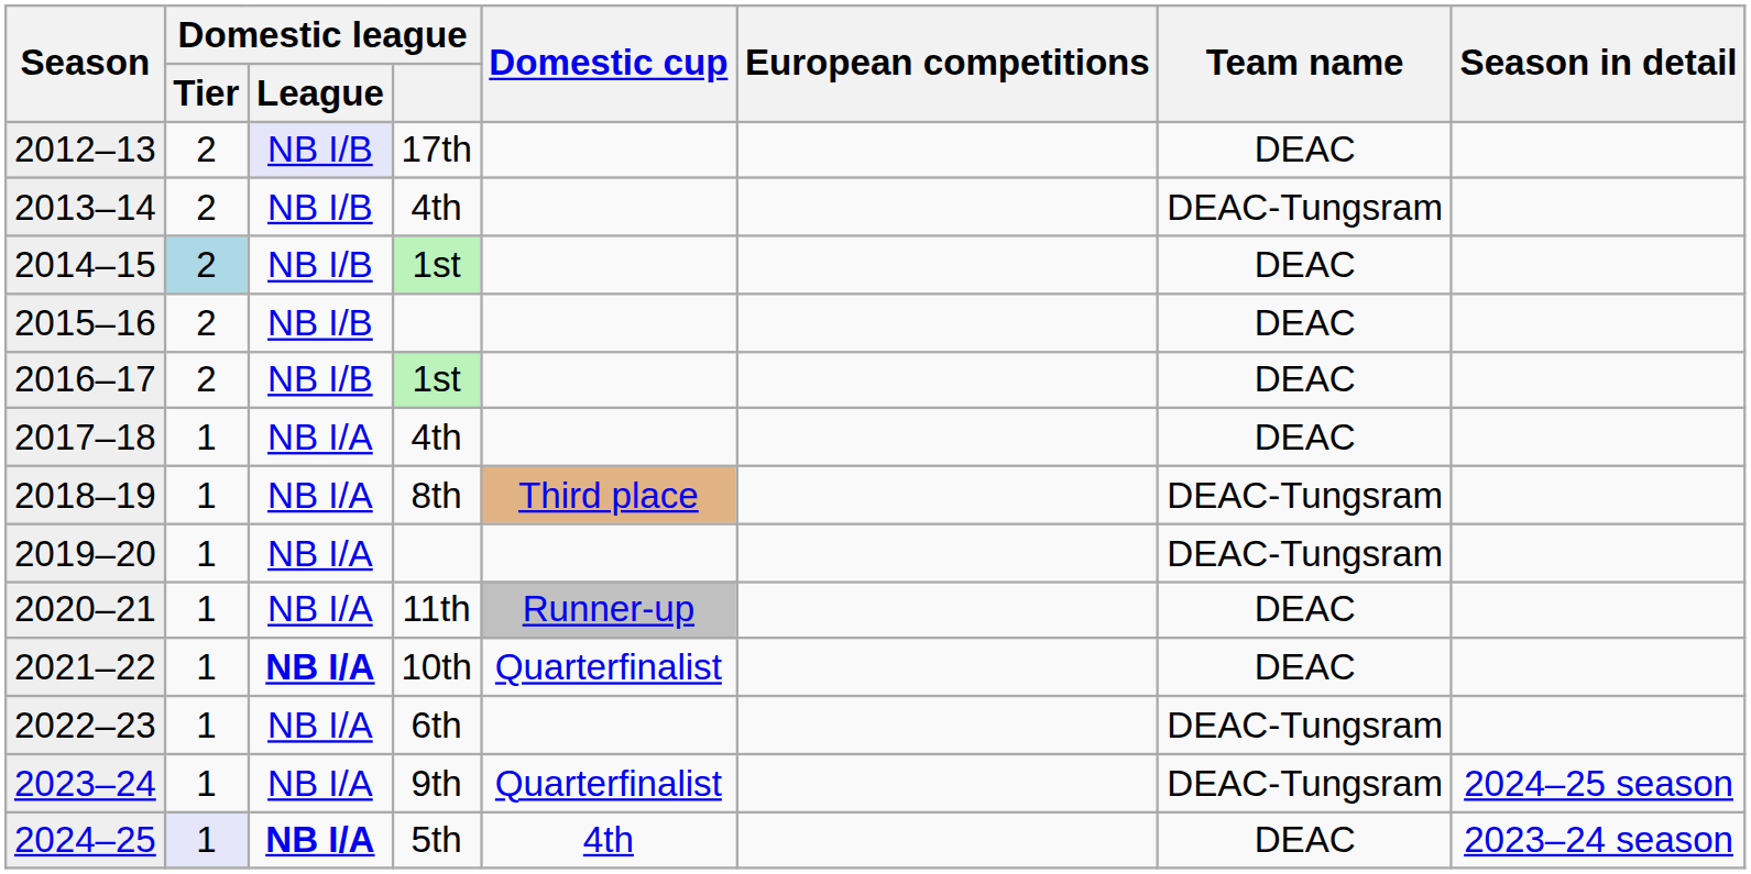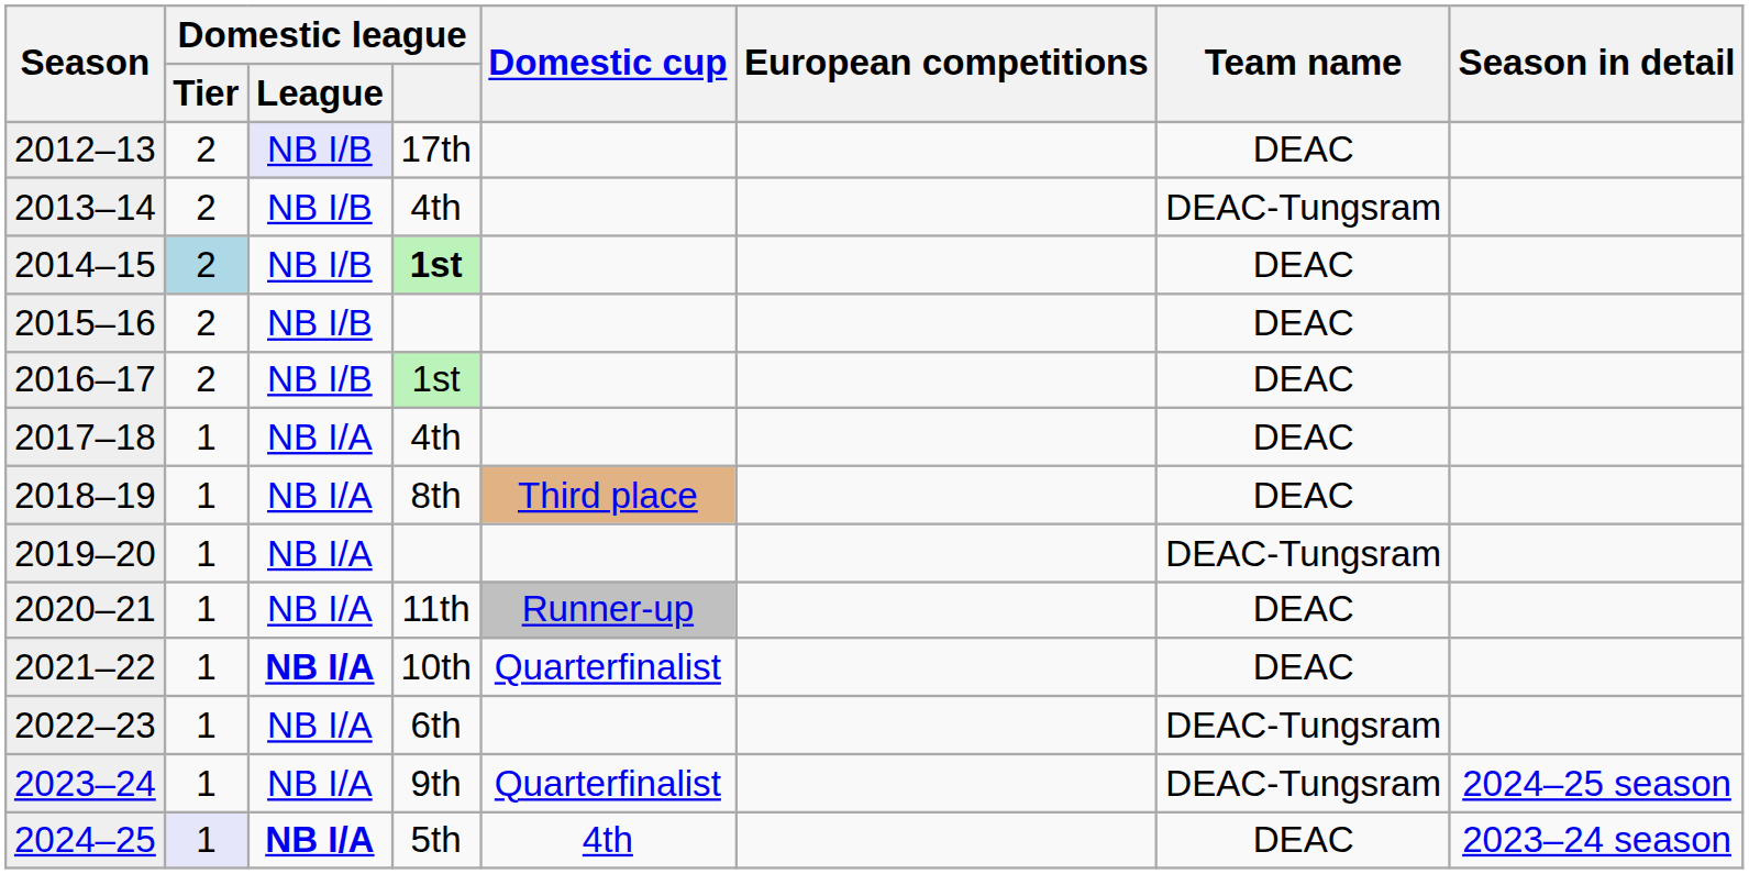2014–15 | Domestic league: normal -> bold
2018–19 | Team name: DEAC-Tungsram -> DEAC
